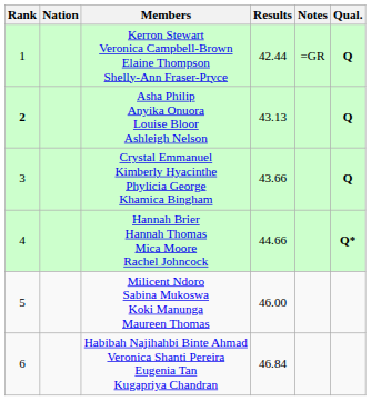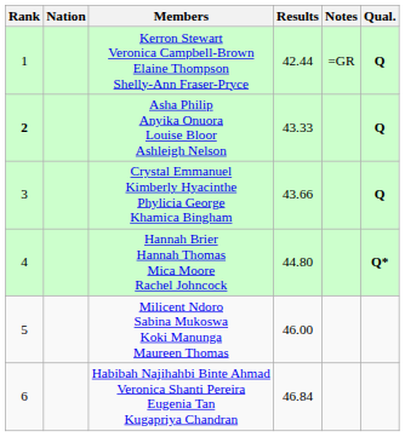Asha Philip Anyika Onuora Louise Bloor Ashleigh Nelson | Results: 43.13 -> 43.33
Hannah Brier Hannah Thomas Mica Moore Rachel Johncock | Results: 44.66 -> 44.80
